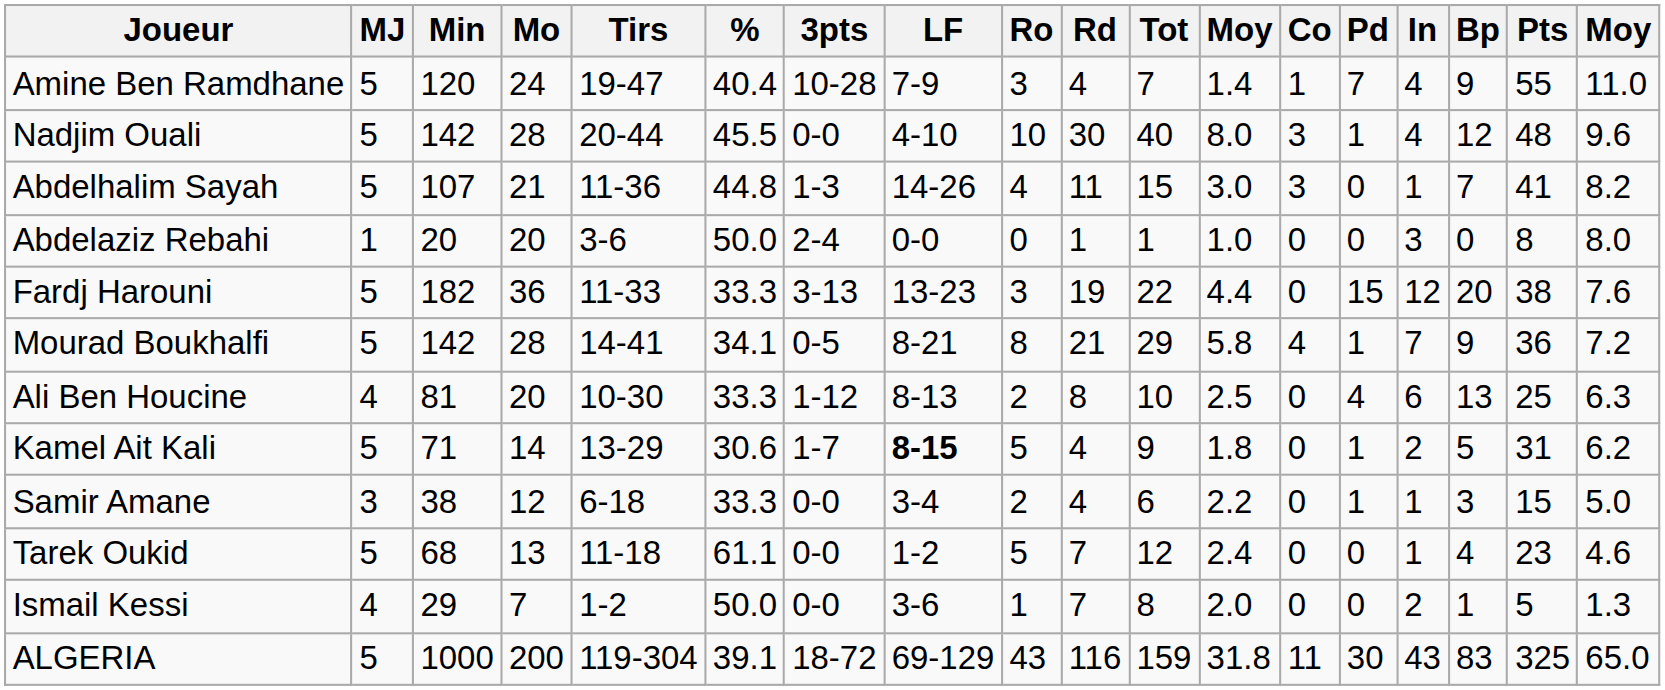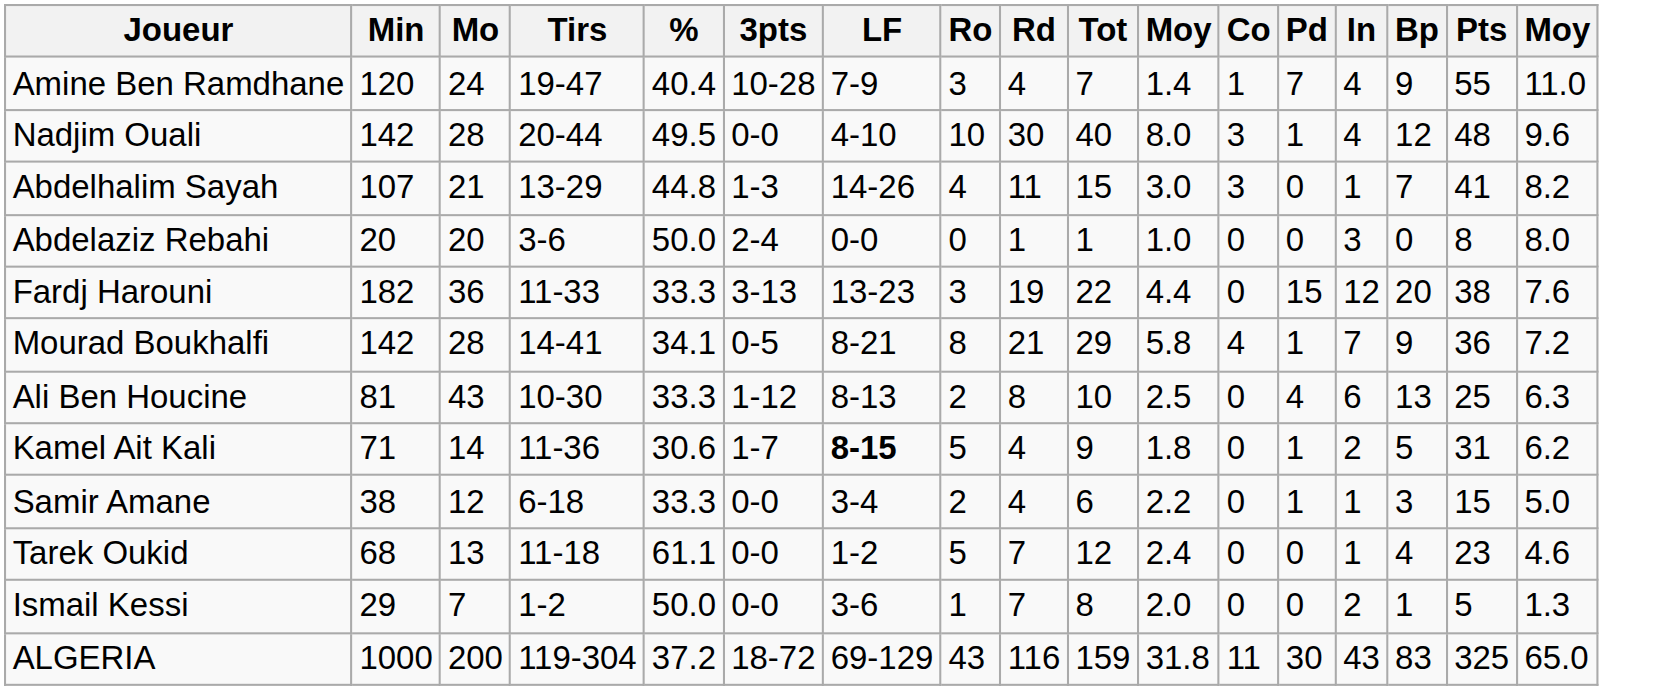- column: MJ | 5 | 5 | 5 | 1 | 5 | 5 | 4 | 5 | 3 | 5 | 4 | 5
Nadjim Ouali | %: 45.5 -> 49.5
Abdelhalim Sayah | Tirs: 11-36 -> 13-29
Ali Ben Houcine | Mo: 20 -> 43
Kamel Ait Kali | Tirs: 13-29 -> 11-36
ALGERIA | %: 39.1 -> 37.2
